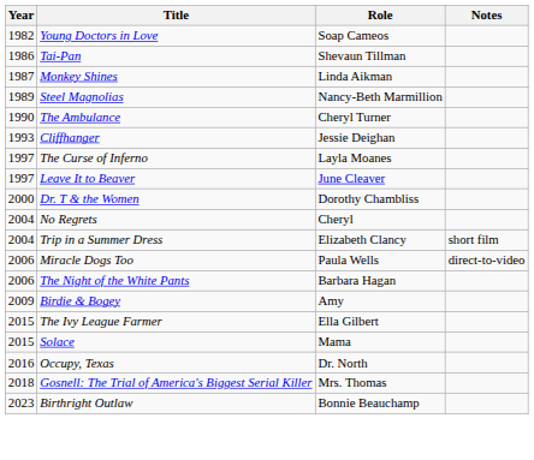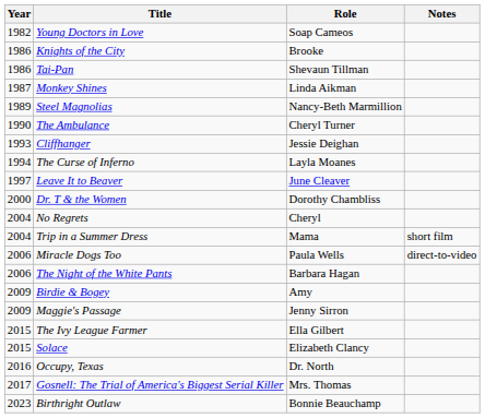+ row: 1986 | Knights of the City | Brooke
The Curse of Inferno | Year: 1997 -> 1994
Trip in a Summer Dress | Role: Elizabeth Clancy -> Mama
+ row: 2009 | Maggie's Passage | Jenny Sirron
Solace | Role: Mama -> Elizabeth Clancy
Gosnell: The Trial of America's Biggest Serial Killer | Year: 2018 -> 2017
